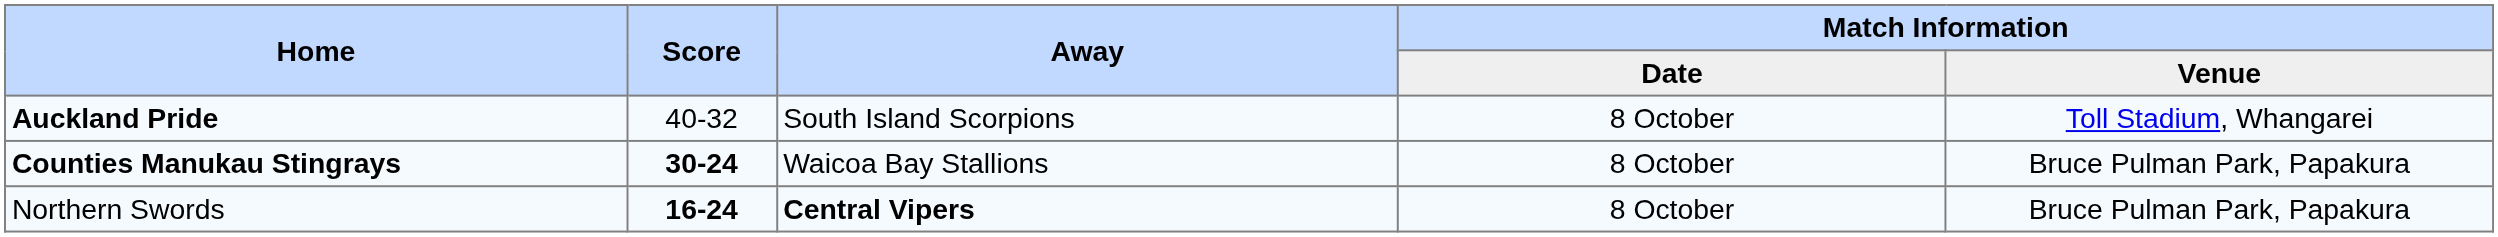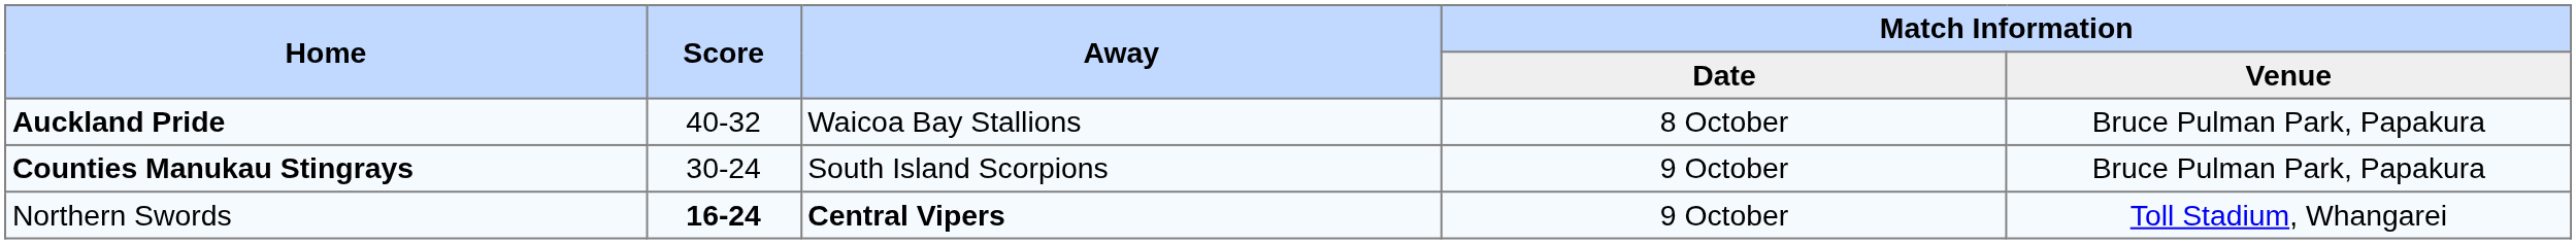Auckland Pride | Away: South Island Scorpions -> Waicoa Bay Stallions
Auckland Pride | Match Information / Venue: Toll Stadium, Whangarei -> Bruce Pulman Park, Papakura
Counties Manukau Stingrays | Score: bold -> normal
Counties Manukau Stingrays | Away: Waicoa Bay Stallions -> South Island Scorpions
Counties Manukau Stingrays | Match Information / Date: 8 October -> 9 October
Northern Swords | Match Information / Date: 8 October -> 9 October
Northern Swords | Match Information / Venue: Bruce Pulman Park, Papakura -> Toll Stadium, Whangarei
